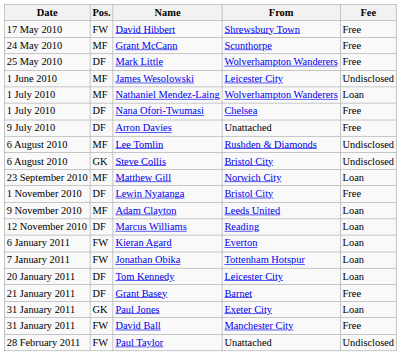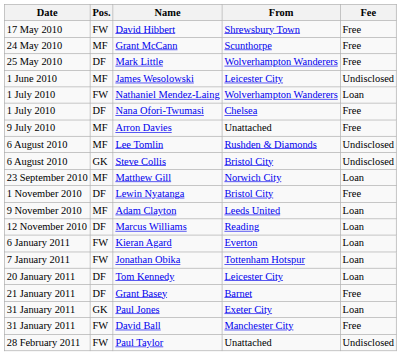Nathaniel Mendez-Laing | Pos.: MF -> FW
Arron Davies | Pos.: DF -> MF
